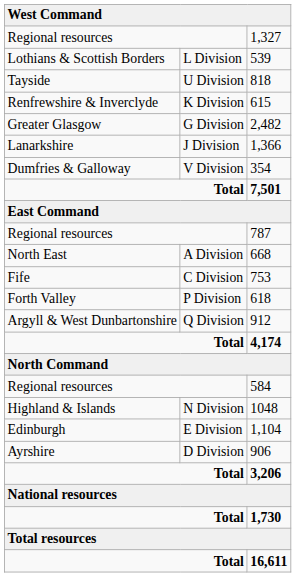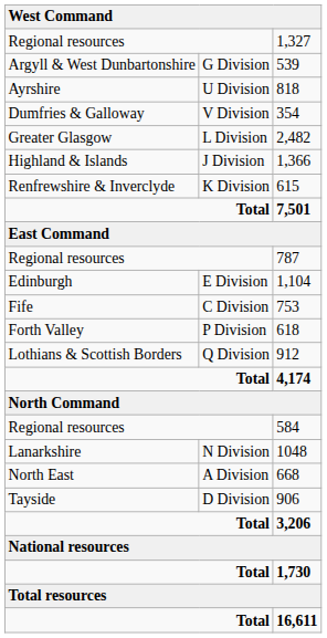539 | column 1: Lothians & Scottish Borders -> Argyll & West Dunbartonshire
539 | column 2: L Division -> G Division
818 | column 1: Tayside -> Ayrshire
rows swapped: 354 <-> 615
2,482 | column 2: G Division -> L Division
1,366 | column 1: Lanarkshire -> Highland & Islands
rows swapped: 1,104 <-> 668
912 | column 1: Argyll & West Dunbartonshire -> Lothians & Scottish Borders
1048 | column 1: Highland & Islands -> Lanarkshire
906 | column 1: Ayrshire -> Tayside
